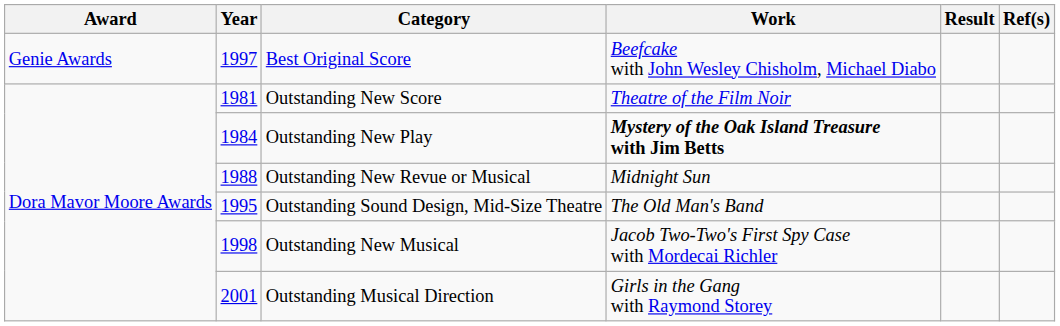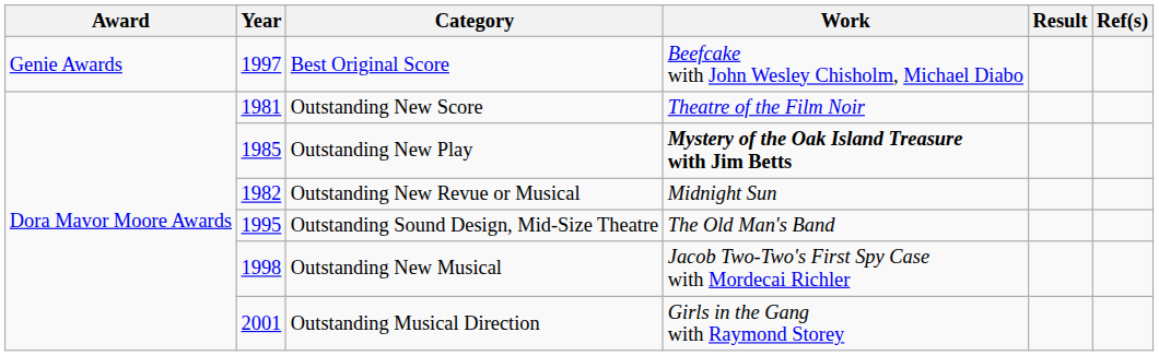Outstanding New Play | Year: 1984 -> 1985
Outstanding New Revue or Musical | Year: 1988 -> 1982
